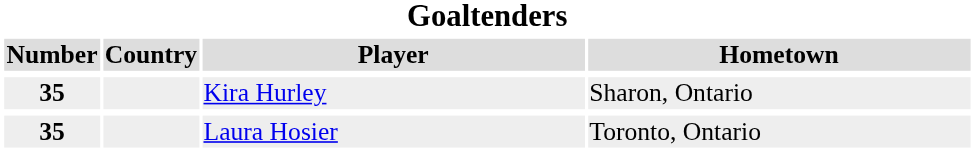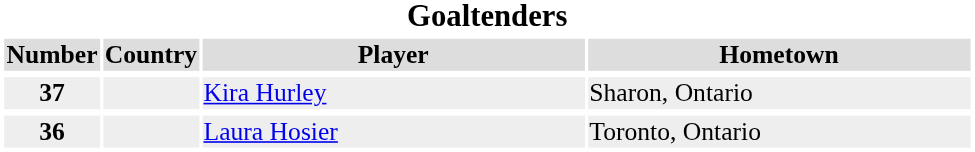Kira Hurley | Number: 35 -> 37
Laura Hosier | Number: 35 -> 36
